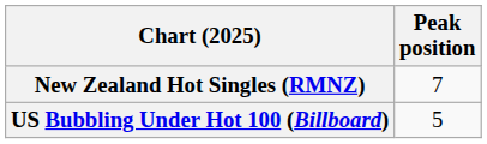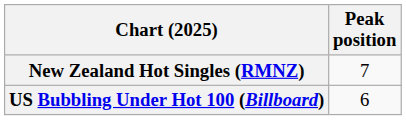US Bubbling Under Hot 100 (Billboard) | Peak position: 5 -> 6
